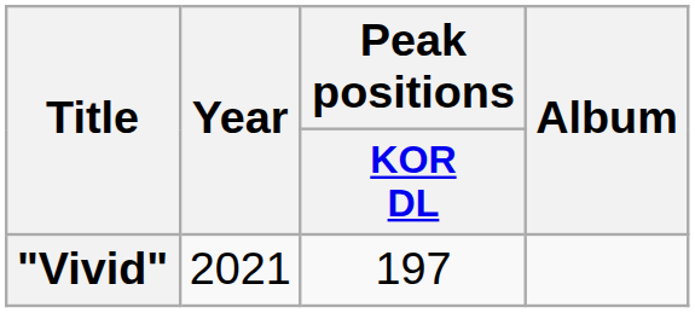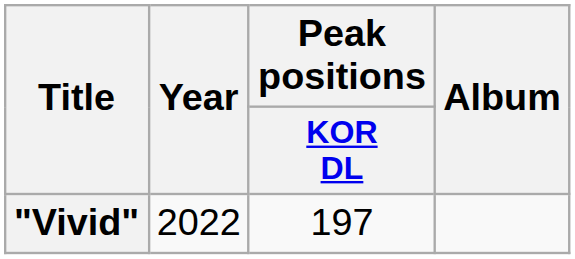"Vivid" | Year: 2021 -> 2022
